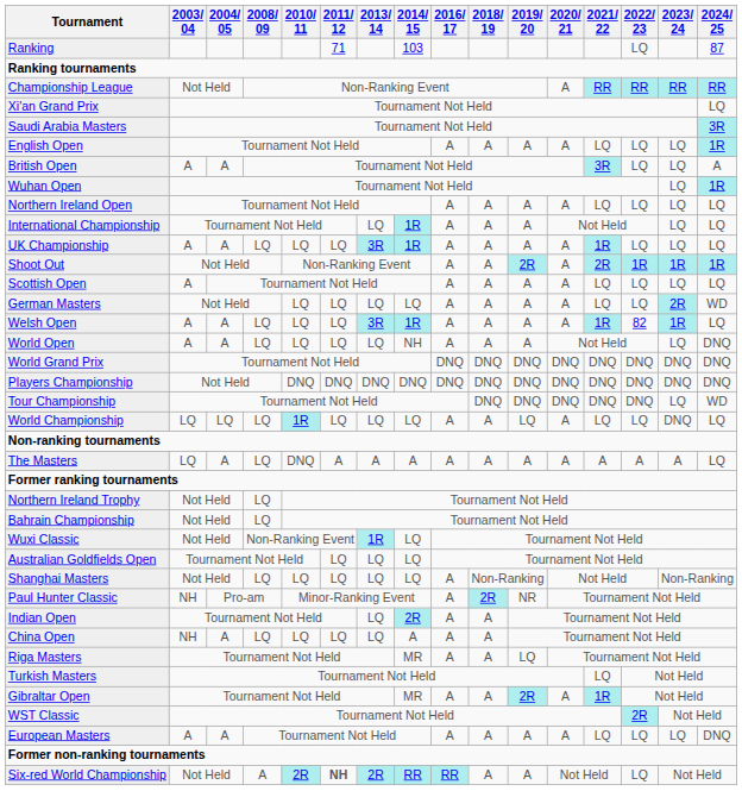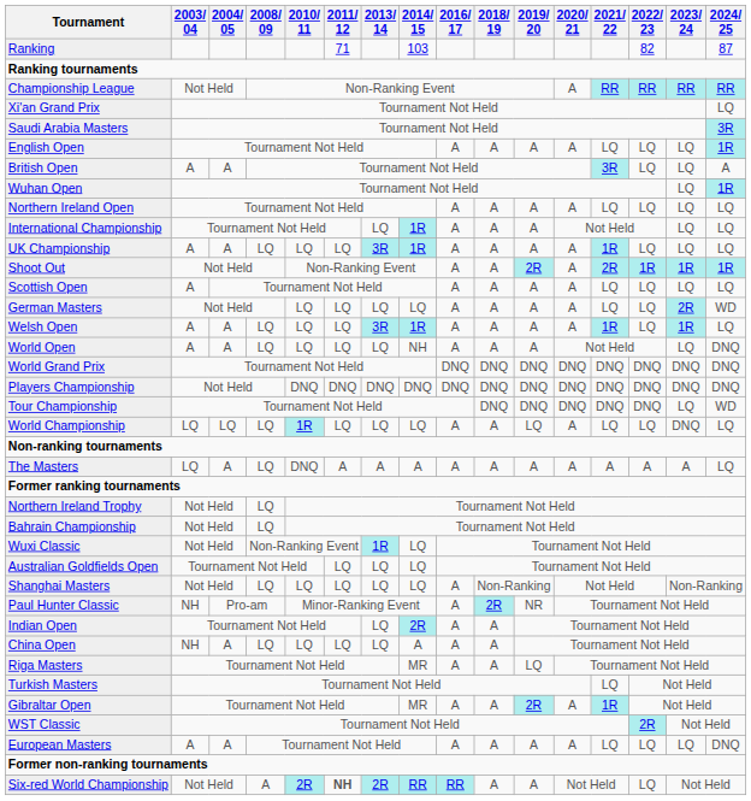Ranking | 2022/ 23: LQ -> 82
Welsh Open | 2022/ 23: 82 -> LQ
